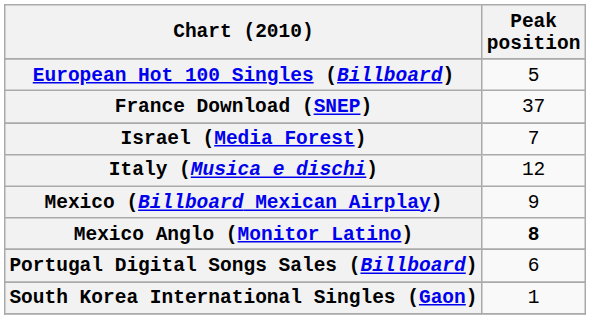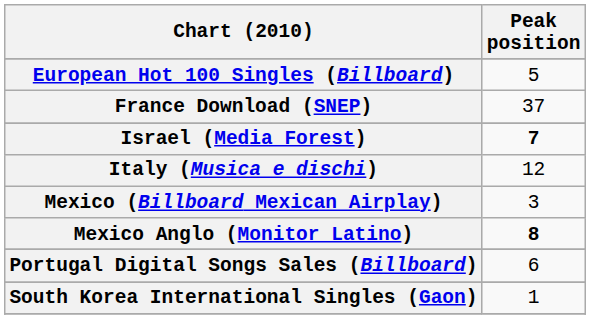Israel (Media Forest) | Peak position: normal -> bold
Mexico (Billboard Mexican Airplay) | Peak position: 9 -> 3
